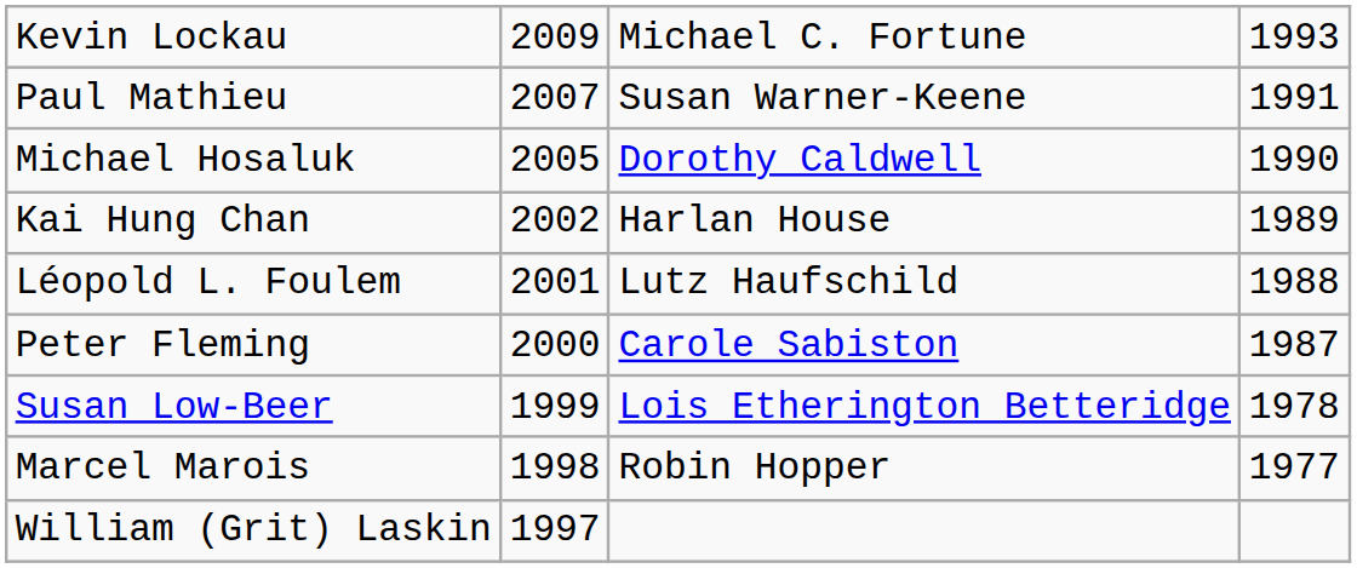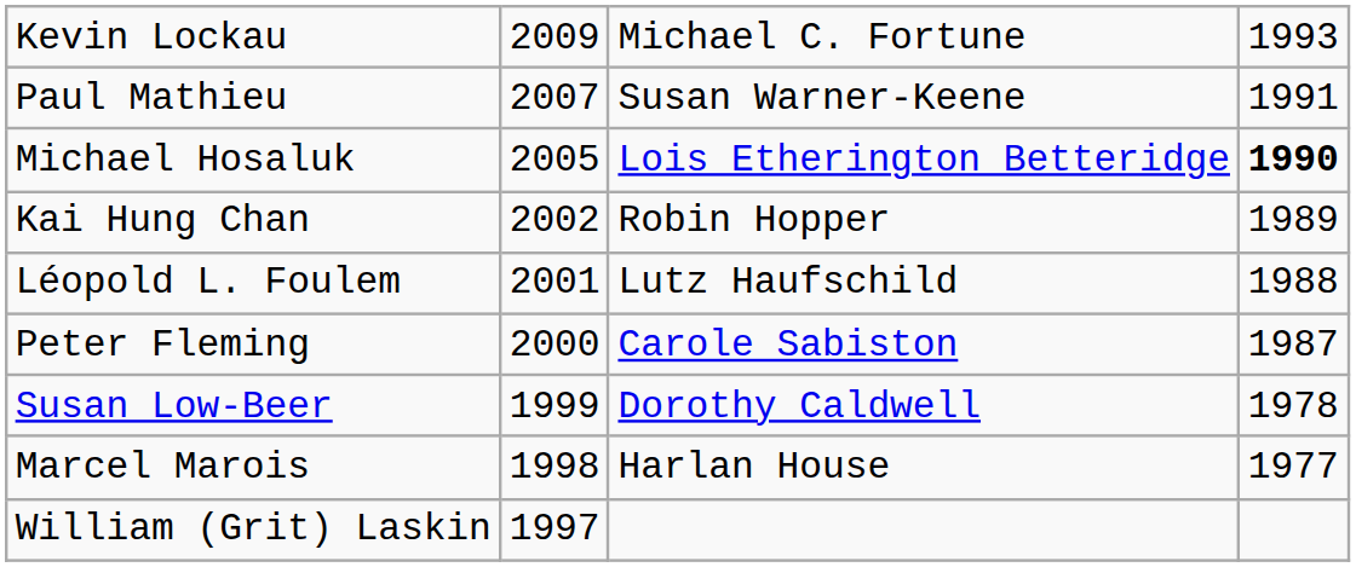Michael Hosaluk | column 3: Dorothy Caldwell -> Lois Etherington Betteridge
Michael Hosaluk | column 4: normal -> bold
Kai Hung Chan | column 3: Harlan House -> Robin Hopper
Susan Low-Beer | column 3: Lois Etherington Betteridge -> Dorothy Caldwell
Marcel Marois | column 3: Robin Hopper -> Harlan House
